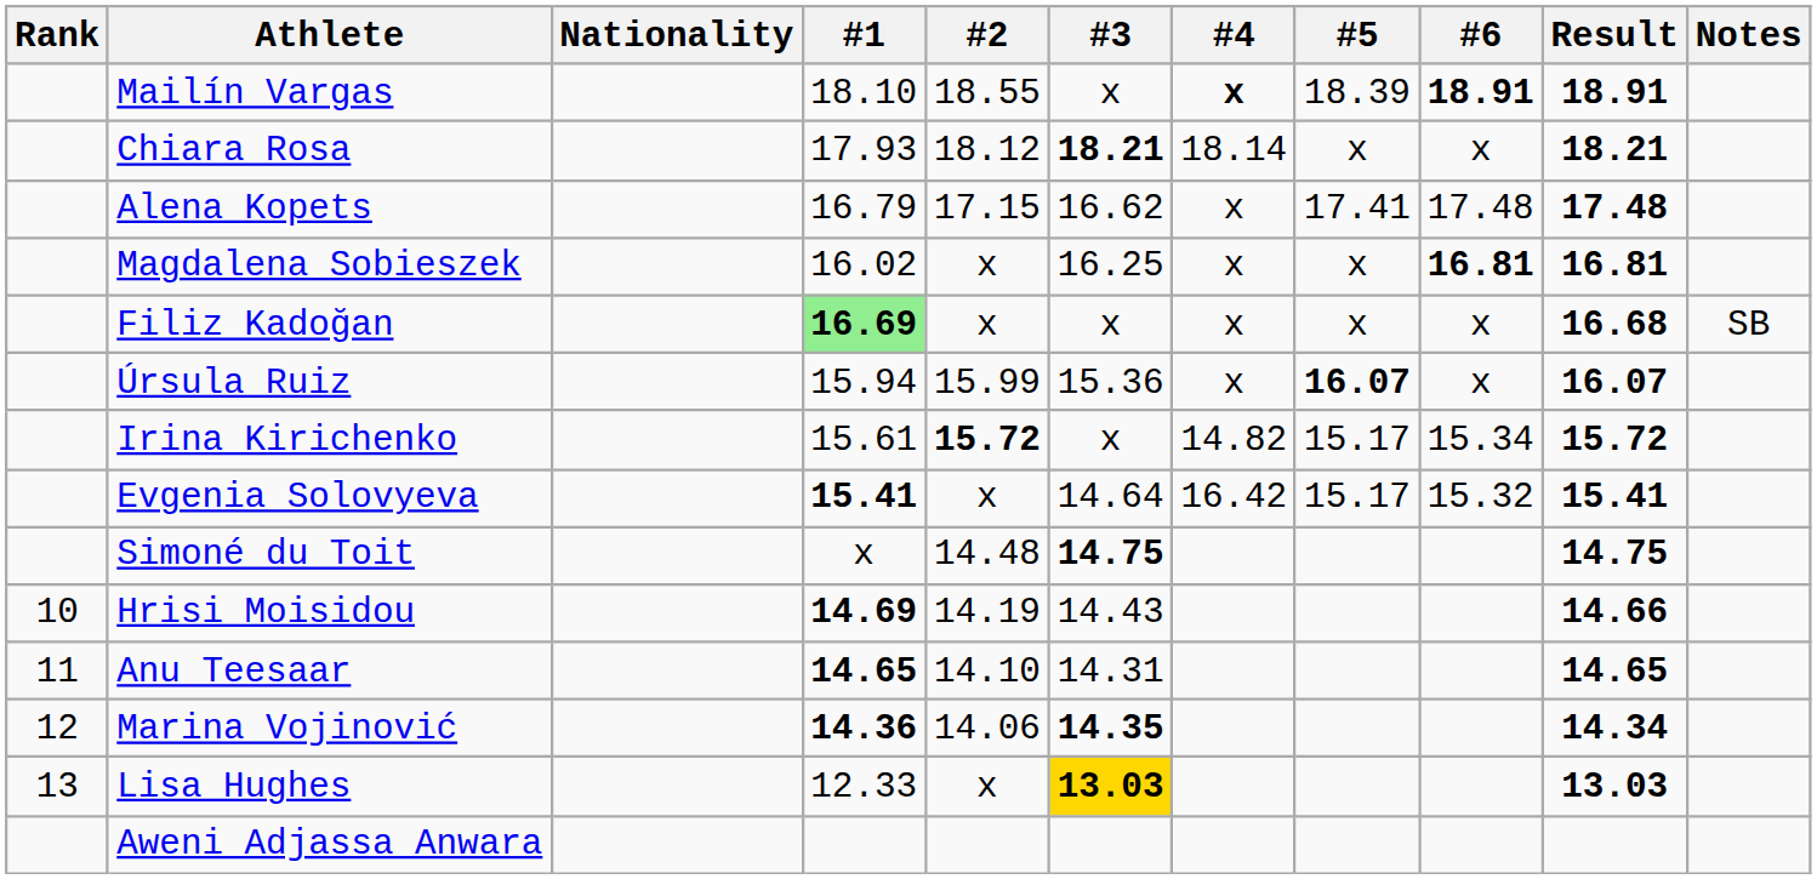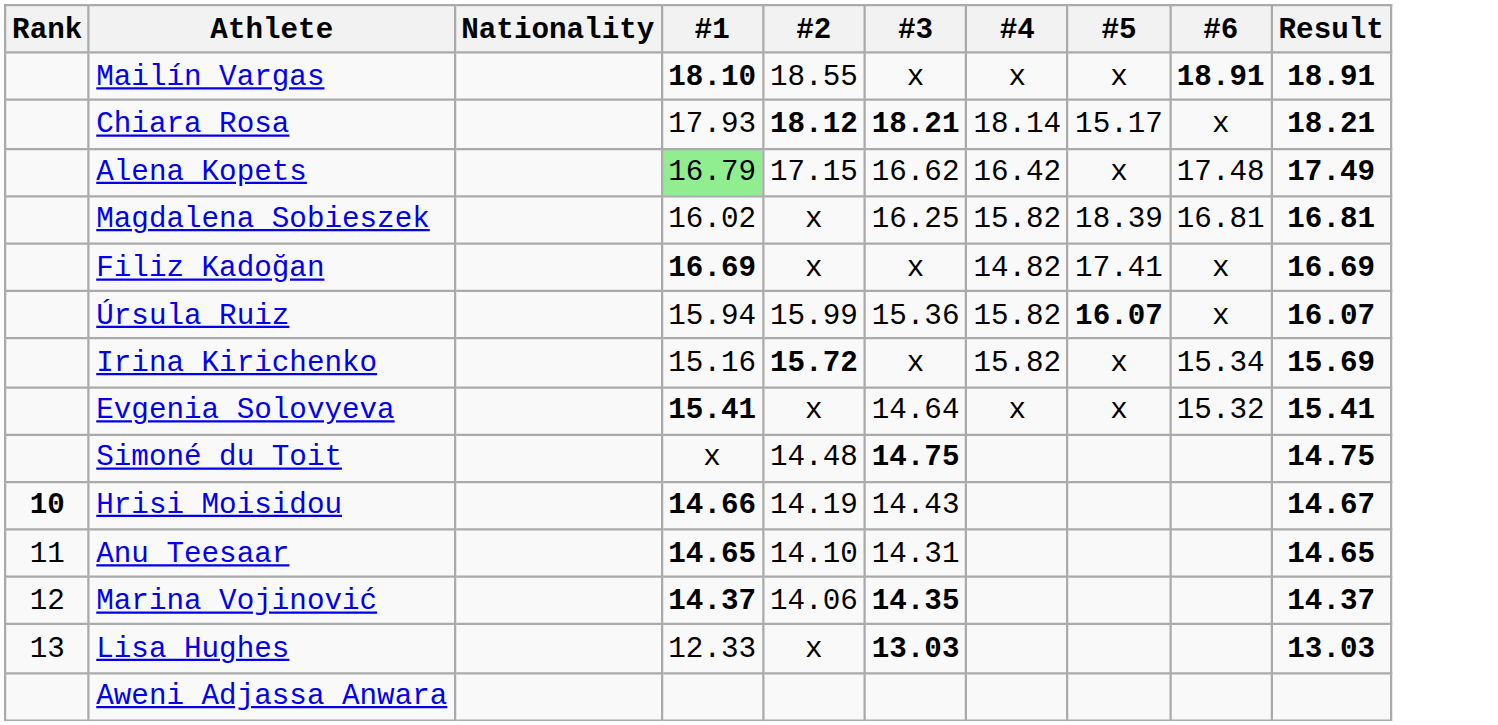- column: Notes | SB
Mailín Vargas | #1: normal -> bold
Mailín Vargas | #4: bold -> normal
Mailín Vargas | #5: 18.39 -> x
Chiara Rosa | #2: normal -> bold
Chiara Rosa | #5: x -> 15.17
Alena Kopets | #1: no background -> lightgreen background
Alena Kopets | #4: x -> 16.42
Alena Kopets | #5: 17.41 -> x
Alena Kopets | Result: 17.48 -> 17.49
Magdalena Sobieszek | #4: x -> 15.82
Magdalena Sobieszek | #5: x -> 18.39
Magdalena Sobieszek | #6: bold -> normal
Filiz Kadoğan | #1: lightgreen background -> no background
Filiz Kadoğan | #4: x -> 14.82
Filiz Kadoğan | #5: x -> 17.41
Filiz Kadoğan | Result: 16.68 -> 16.69
Úrsula Ruiz | #4: x -> 15.82
Irina Kirichenko | #1: 15.61 -> 15.16
Irina Kirichenko | #4: 14.82 -> 15.82
Irina Kirichenko | #5: 15.17 -> x
Irina Kirichenko | Result: 15.72 -> 15.69
Evgenia Solovyeva | #4: 16.42 -> x
Evgenia Solovyeva | #5: 15.17 -> x
Hrisi Moisidou | Rank: normal -> bold
Hrisi Moisidou | #1: 14.69 -> 14.66
Hrisi Moisidou | Result: 14.66 -> 14.67
Marina Vojinović | #1: 14.36 -> 14.37
Marina Vojinović | Result: 14.34 -> 14.37
Lisa Hughes | #3: gold background -> no background
